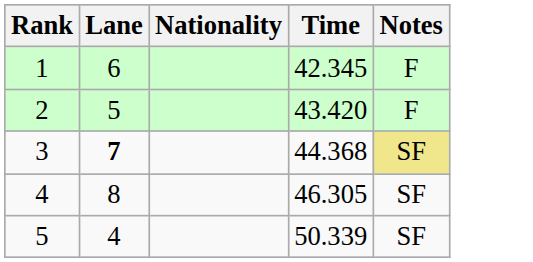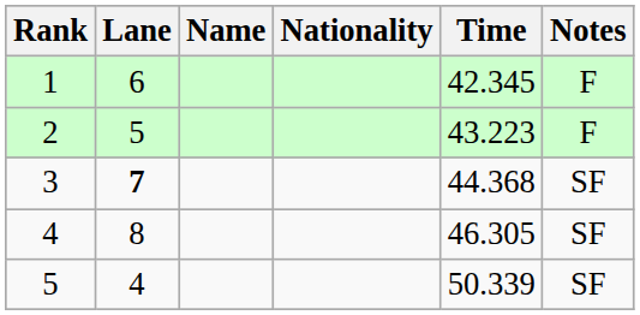+ column: Name
2 | Time: 43.420 -> 43.223
3 | Notes: khaki background -> no background
